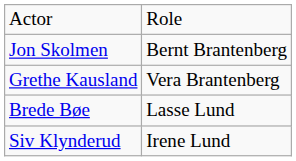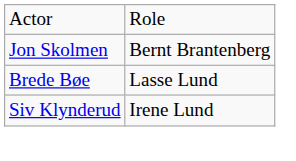- row: Grethe Kausland | Vera Brantenberg
